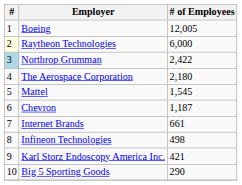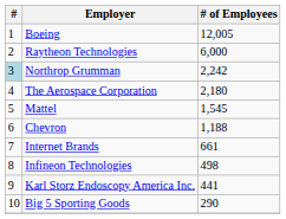Raytheon Technologies | #: lightyellow background -> no background
Northrop Grumman | # of Employees: 2,422 -> 2,242
Chevron | # of Employees: 1,187 -> 1,188
Karl Storz Endoscopy America Inc. | # of Employees: 421 -> 441
